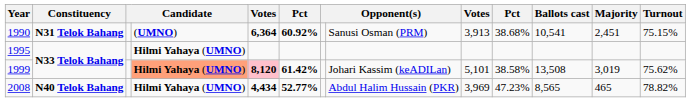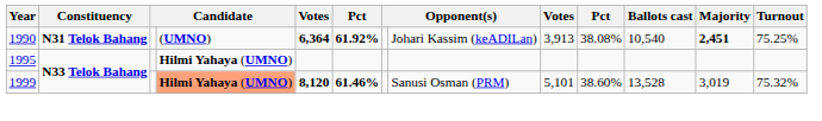1990 | column 6: 60.92% -> 61.92%
1990 | column 8: Sanusi Osman (PRM) -> Johari Kassim (keADILan)
1990 | column 10: 38.68% -> 38.08%
1990 | Ballots cast: 10,541 -> 10,540
1990 | Majority: normal -> bold
1990 | Turnout: 75.15% -> 75.25%
1999 | column 5: pink background -> no background
1999 | column 6: 61.42% -> 61.46%
1999 | column 8: Johari Kassim (keADILan) -> Sanusi Osman (PRM)
1999 | column 10: 38.58% -> 38.60%
1999 | Ballots cast: 13,508 -> 13,528
1999 | Turnout: 75.62% -> 75.32%
- row: 2008 | N40 Telok Bahang | Hilmi Yahaya (UMNO) | 4,434 | 52.77% | Abdul Halim Hussain (PKR) | 3,969 | 47.23% | 8,565 | 465 | 78.82%
